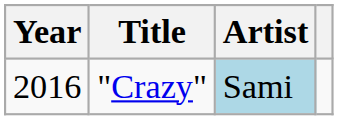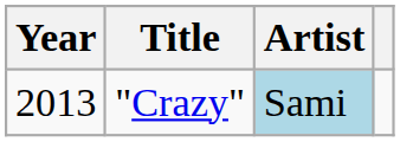"Crazy" | Year: 2016 -> 2013
